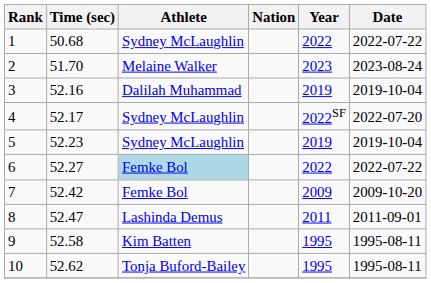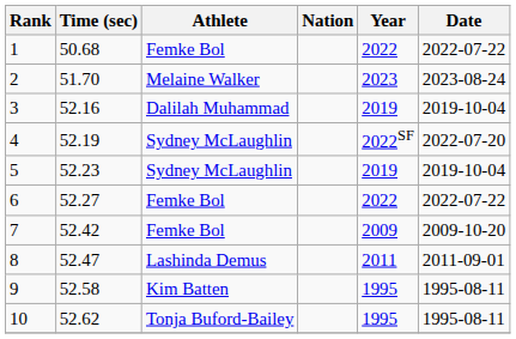1 | Athlete: Sydney McLaughlin -> Femke Bol
4 | Time (sec): 52.17 -> 52.19
6 | Athlete: lightblue background -> no background
